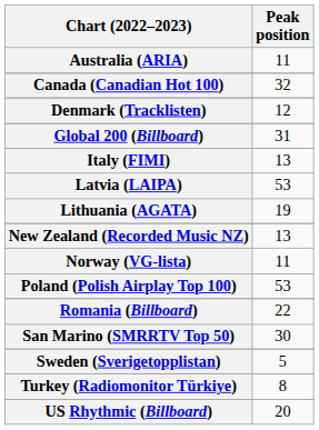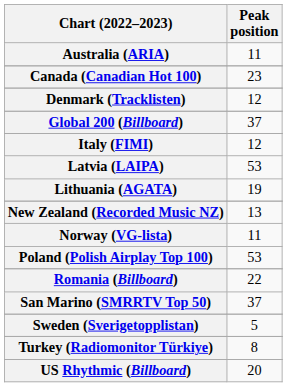Canada (Canadian Hot 100) | Peak position: 32 -> 23
Global 200 (Billboard) | Peak position: 31 -> 37
Italy (FIMI) | Peak position: 13 -> 12
San Marino (SMRRTV Top 50) | Peak position: 30 -> 37
